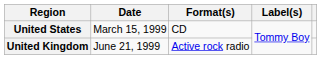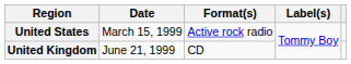United States | Format(s): CD -> Active rock radio
United Kingdom | Format(s): Active rock radio -> CD
